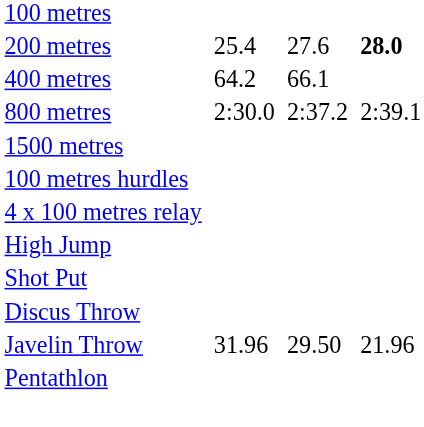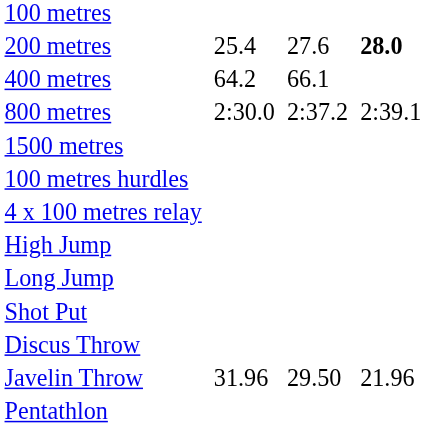+ row: Long Jump
